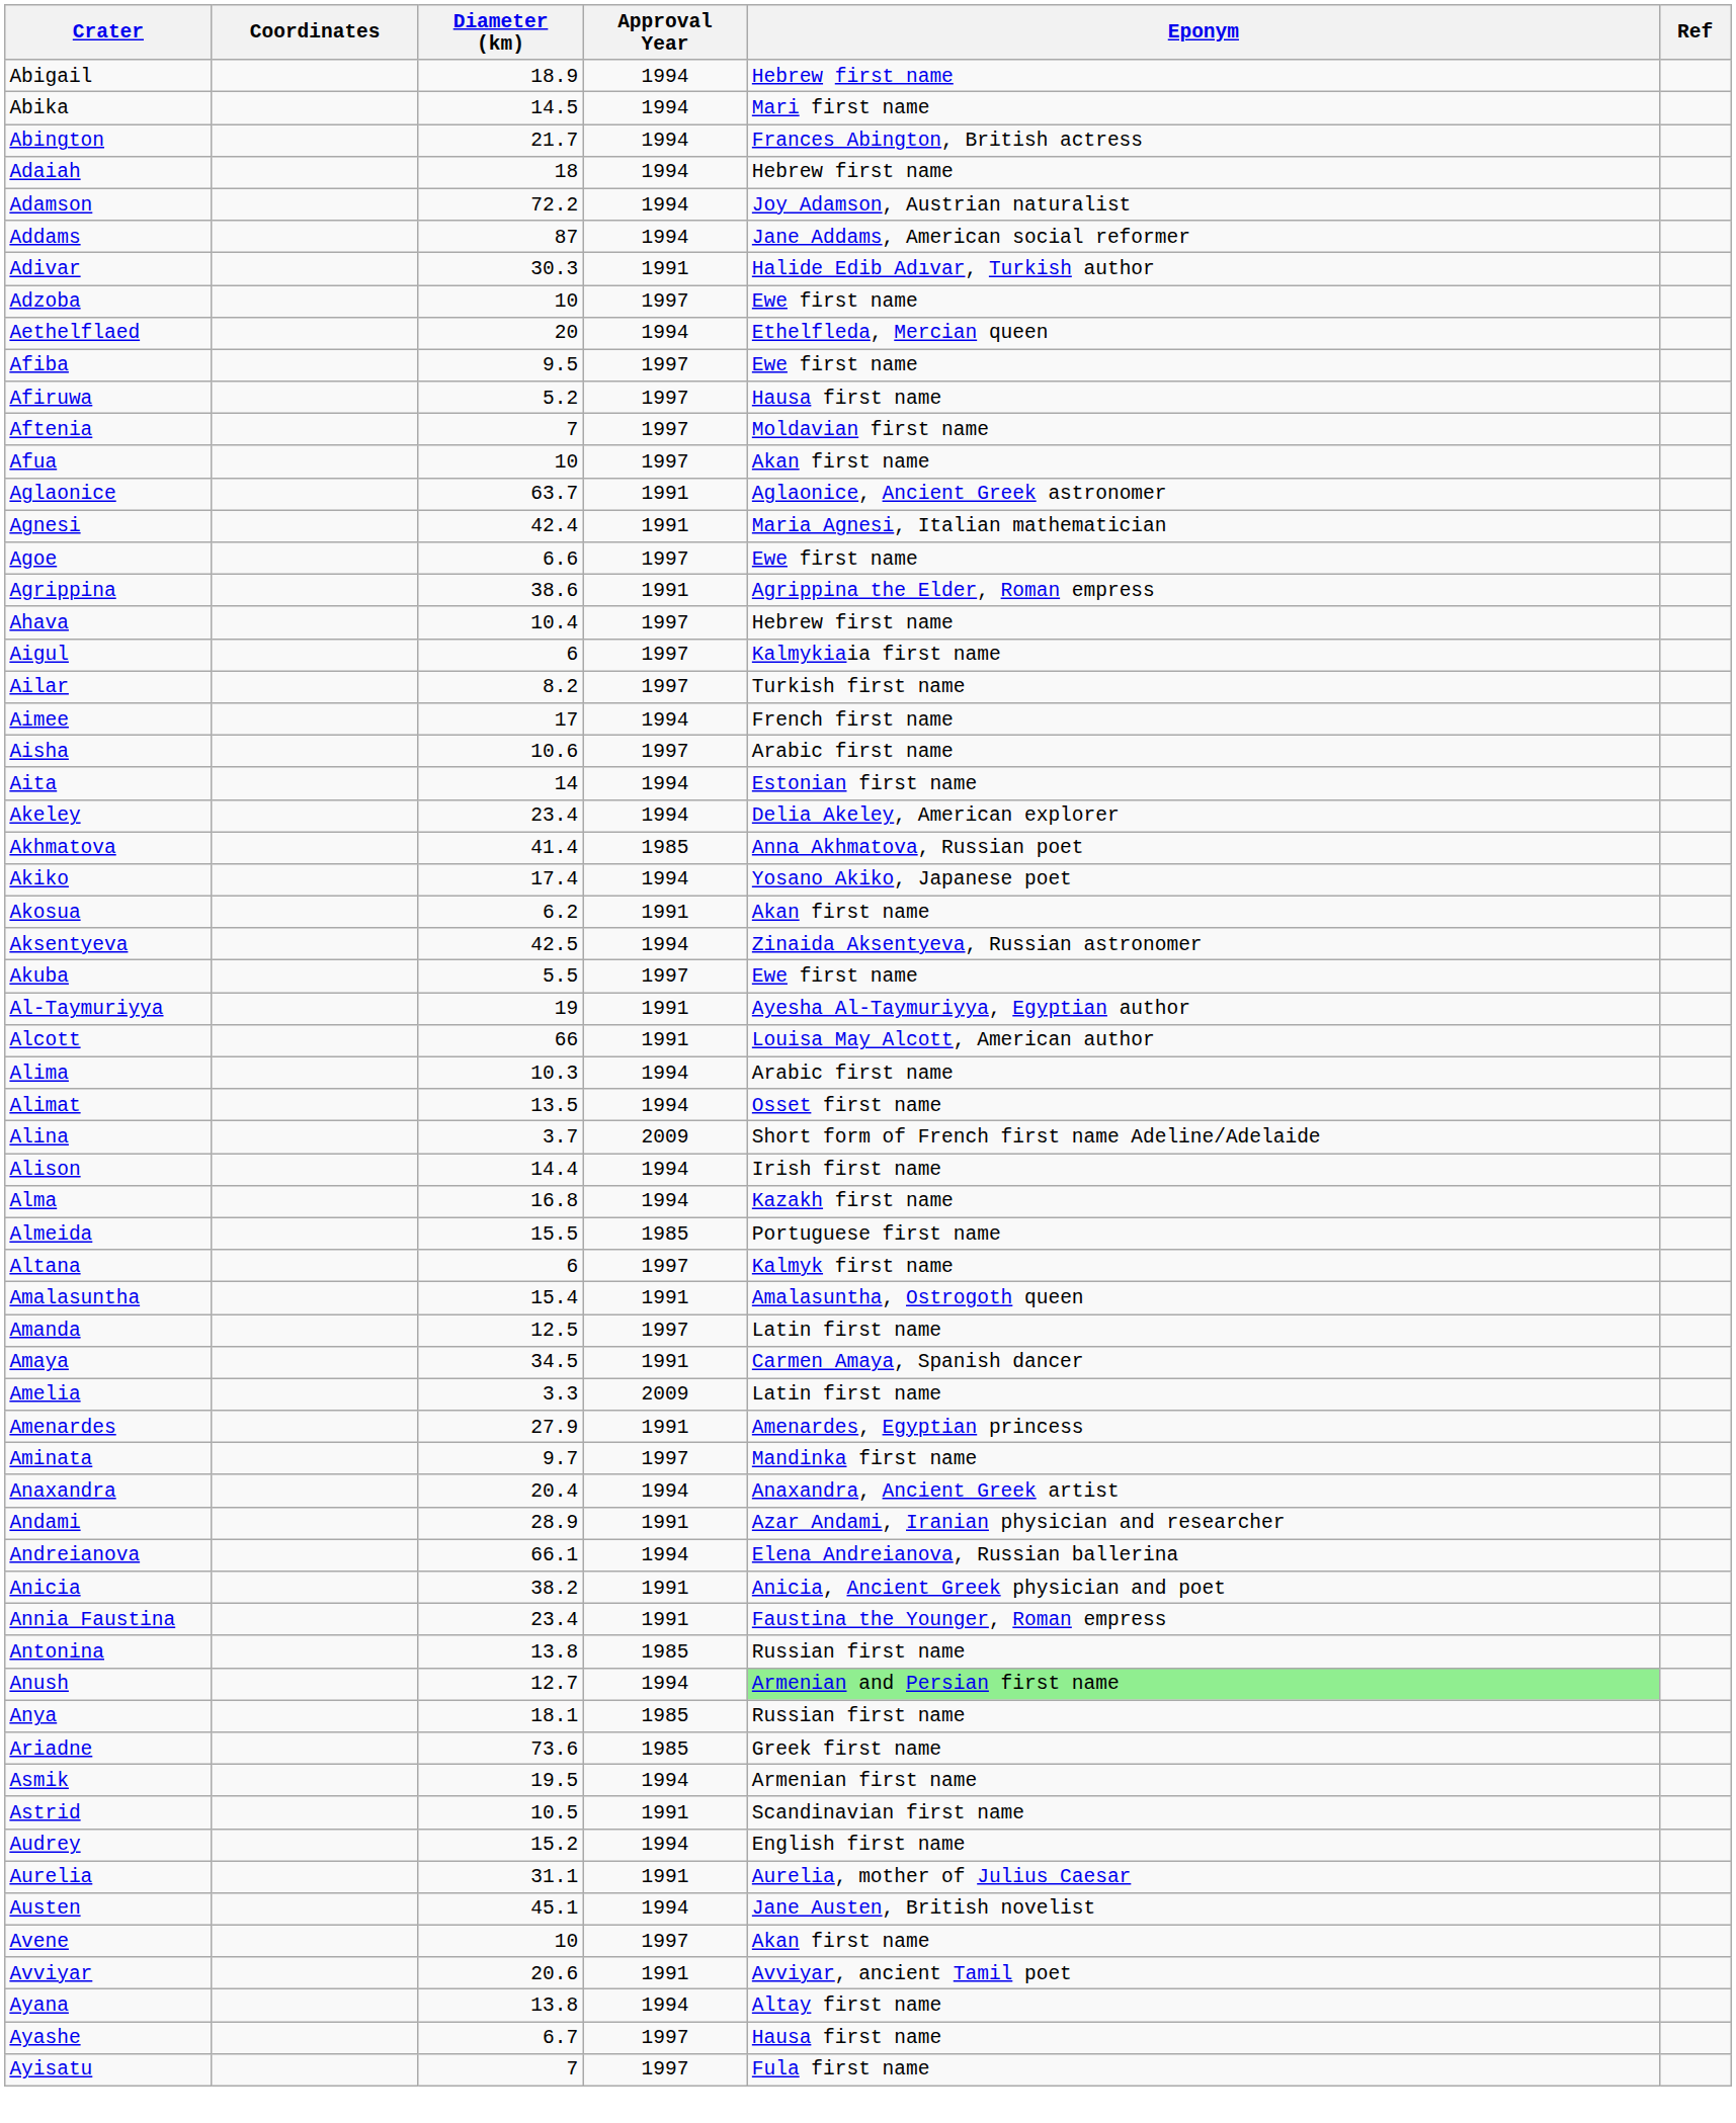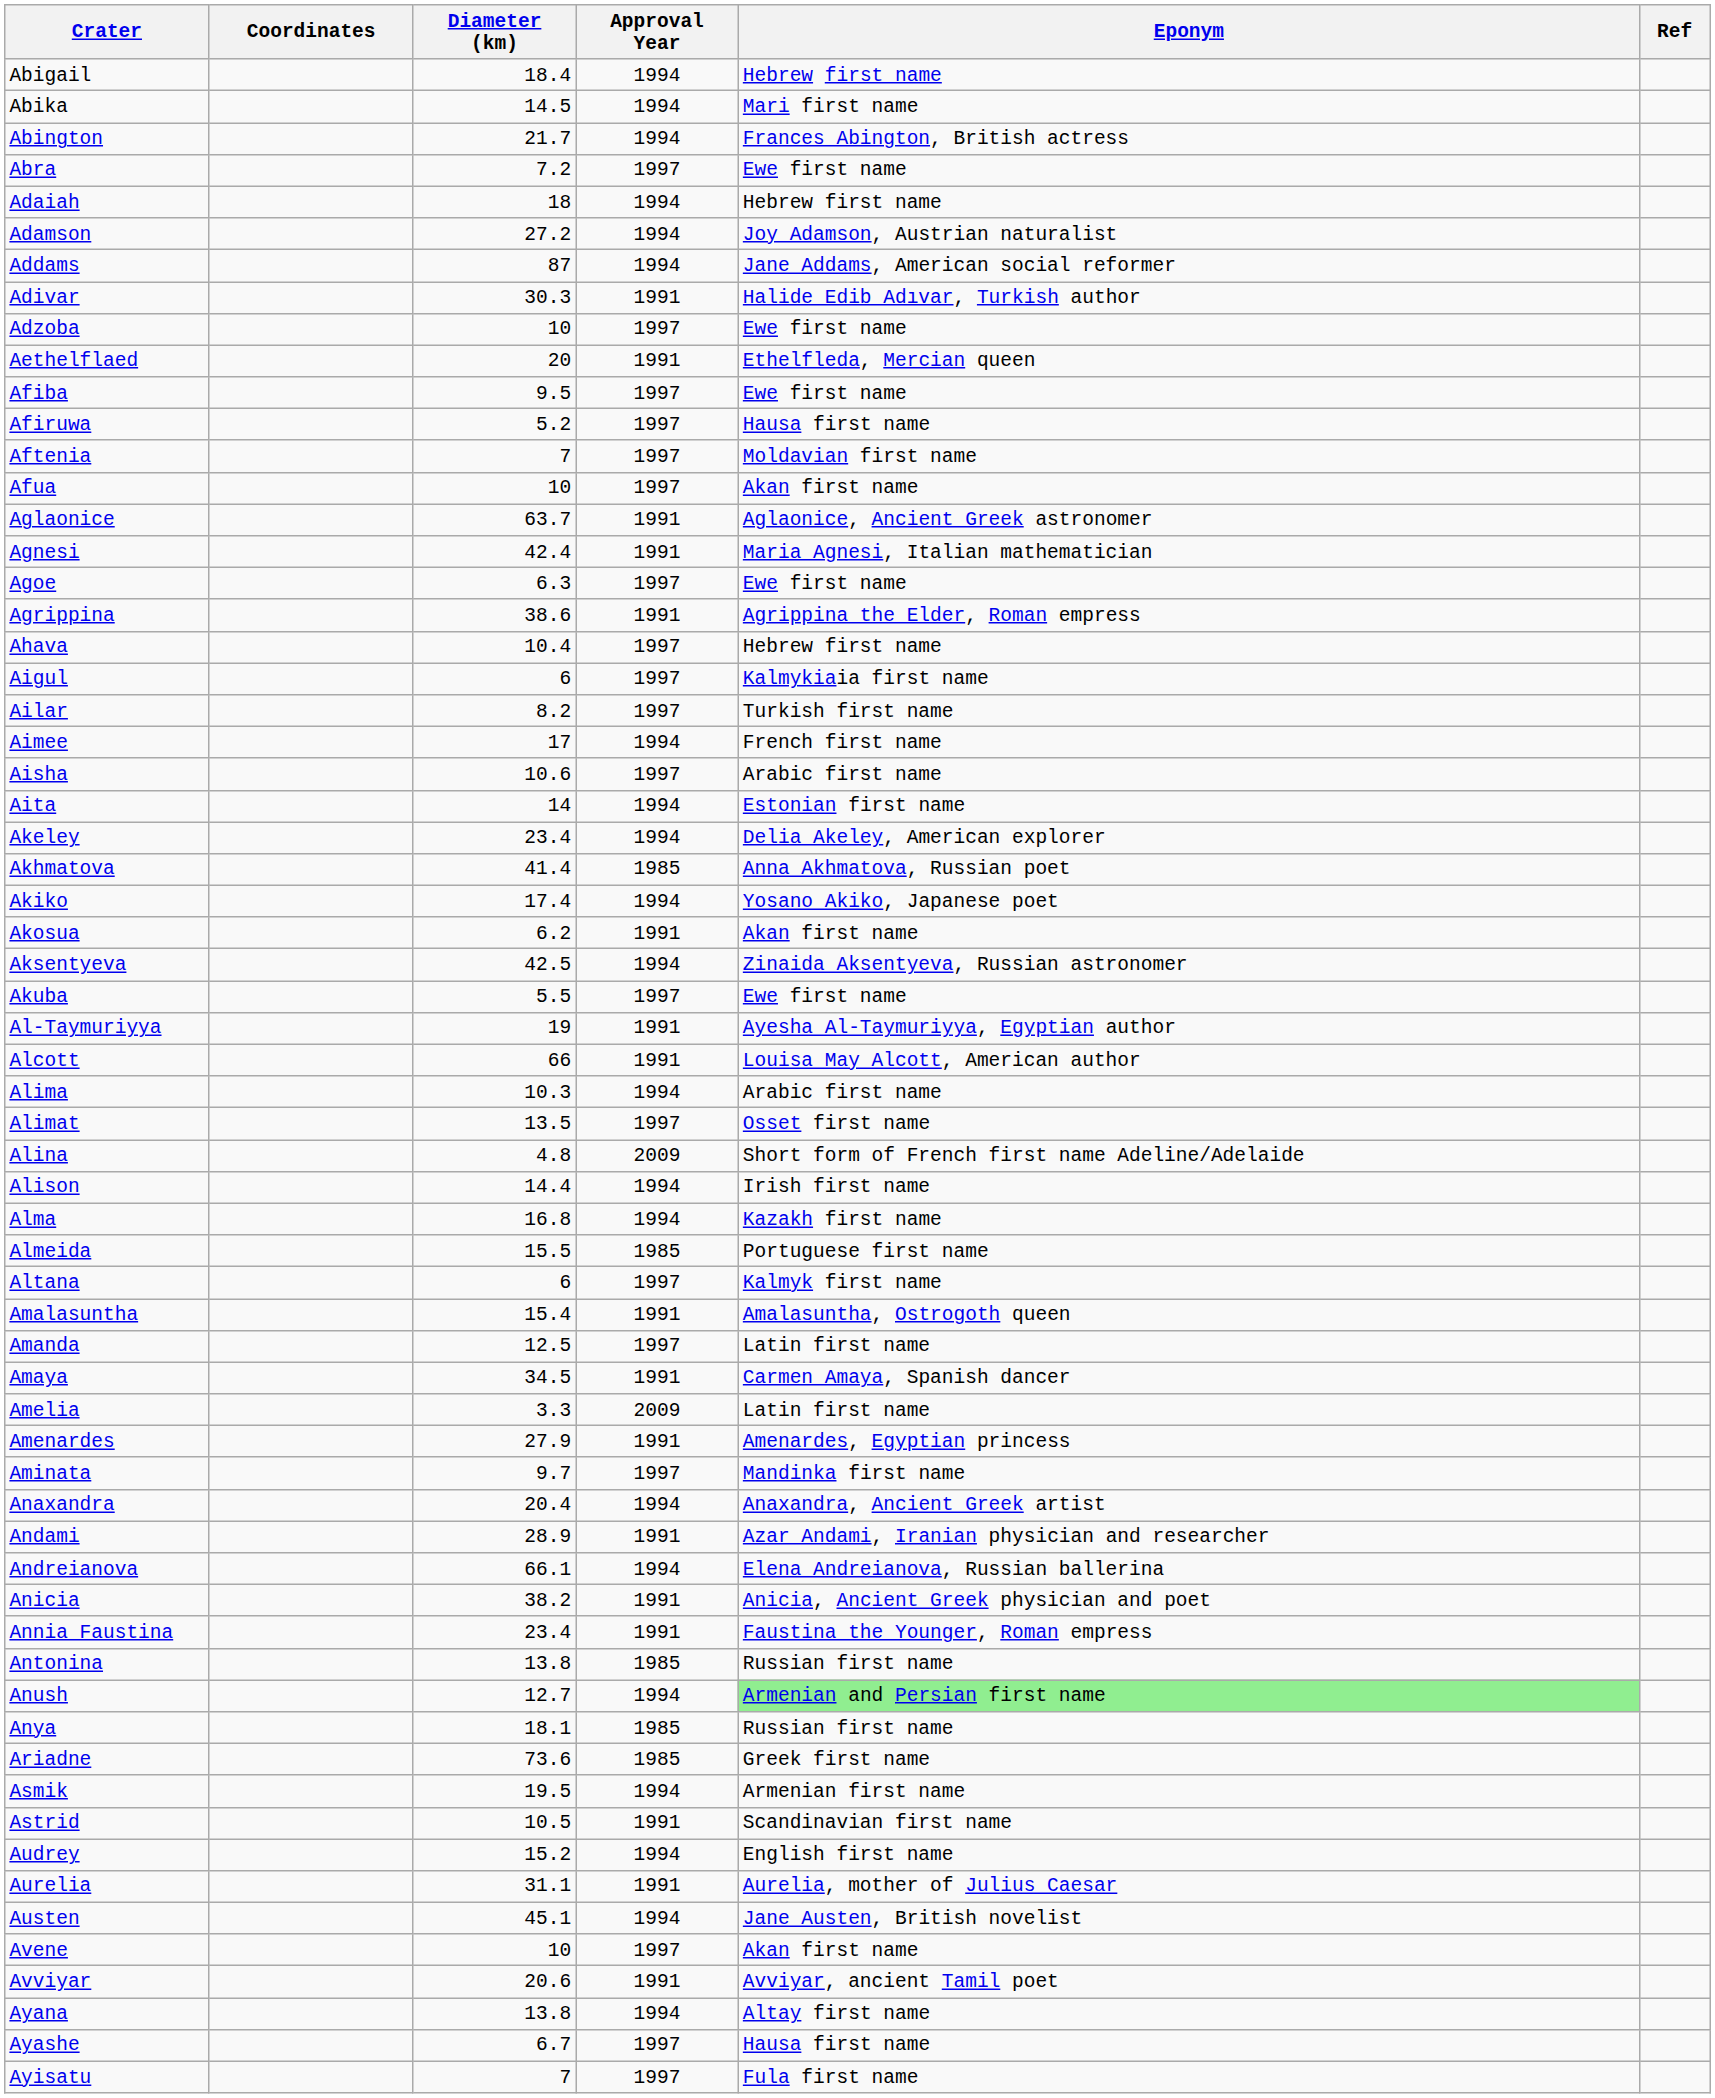Abigail | Diameter (km): 18.9 -> 18.4
+ row: Abra | 7.2 | 1997 | Ewe first name
Adamson | Diameter (km): 72.2 -> 27.2
Aethelflaed | Approval Year: 1994 -> 1991
Agoe | Diameter (km): 6.6 -> 6.3
Alimat | Approval Year: 1994 -> 1997
Alina | Diameter (km): 3.7 -> 4.8
